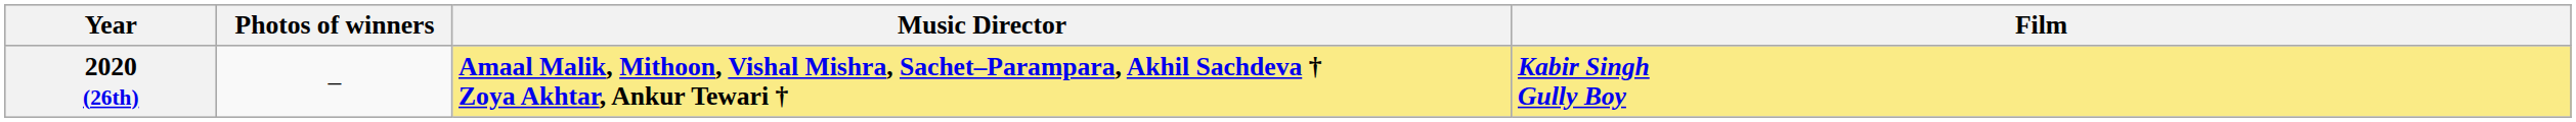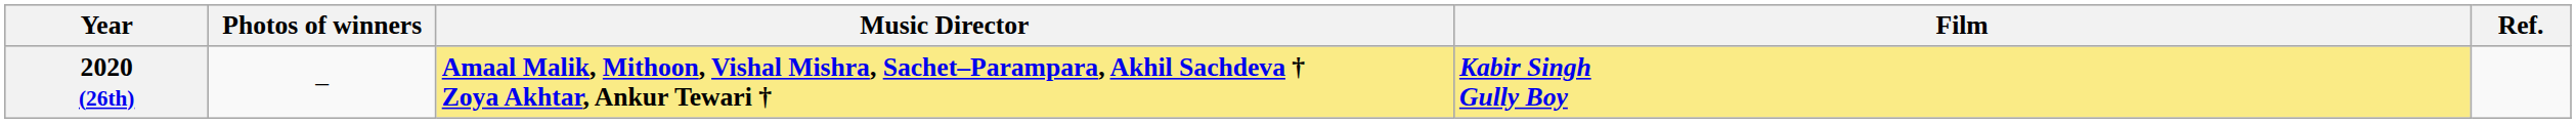+ column: Ref.
